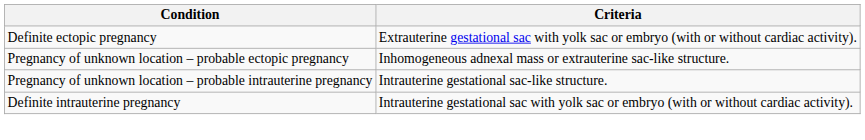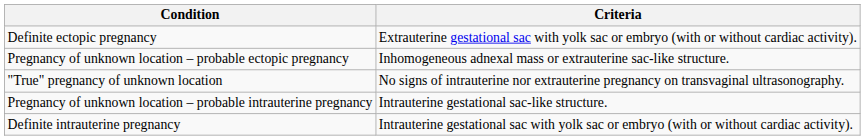+ row: "True" pregnancy of unknown location | No signs of intrauterine nor extrauterine pregnancy on transvaginal ultrasonography.
